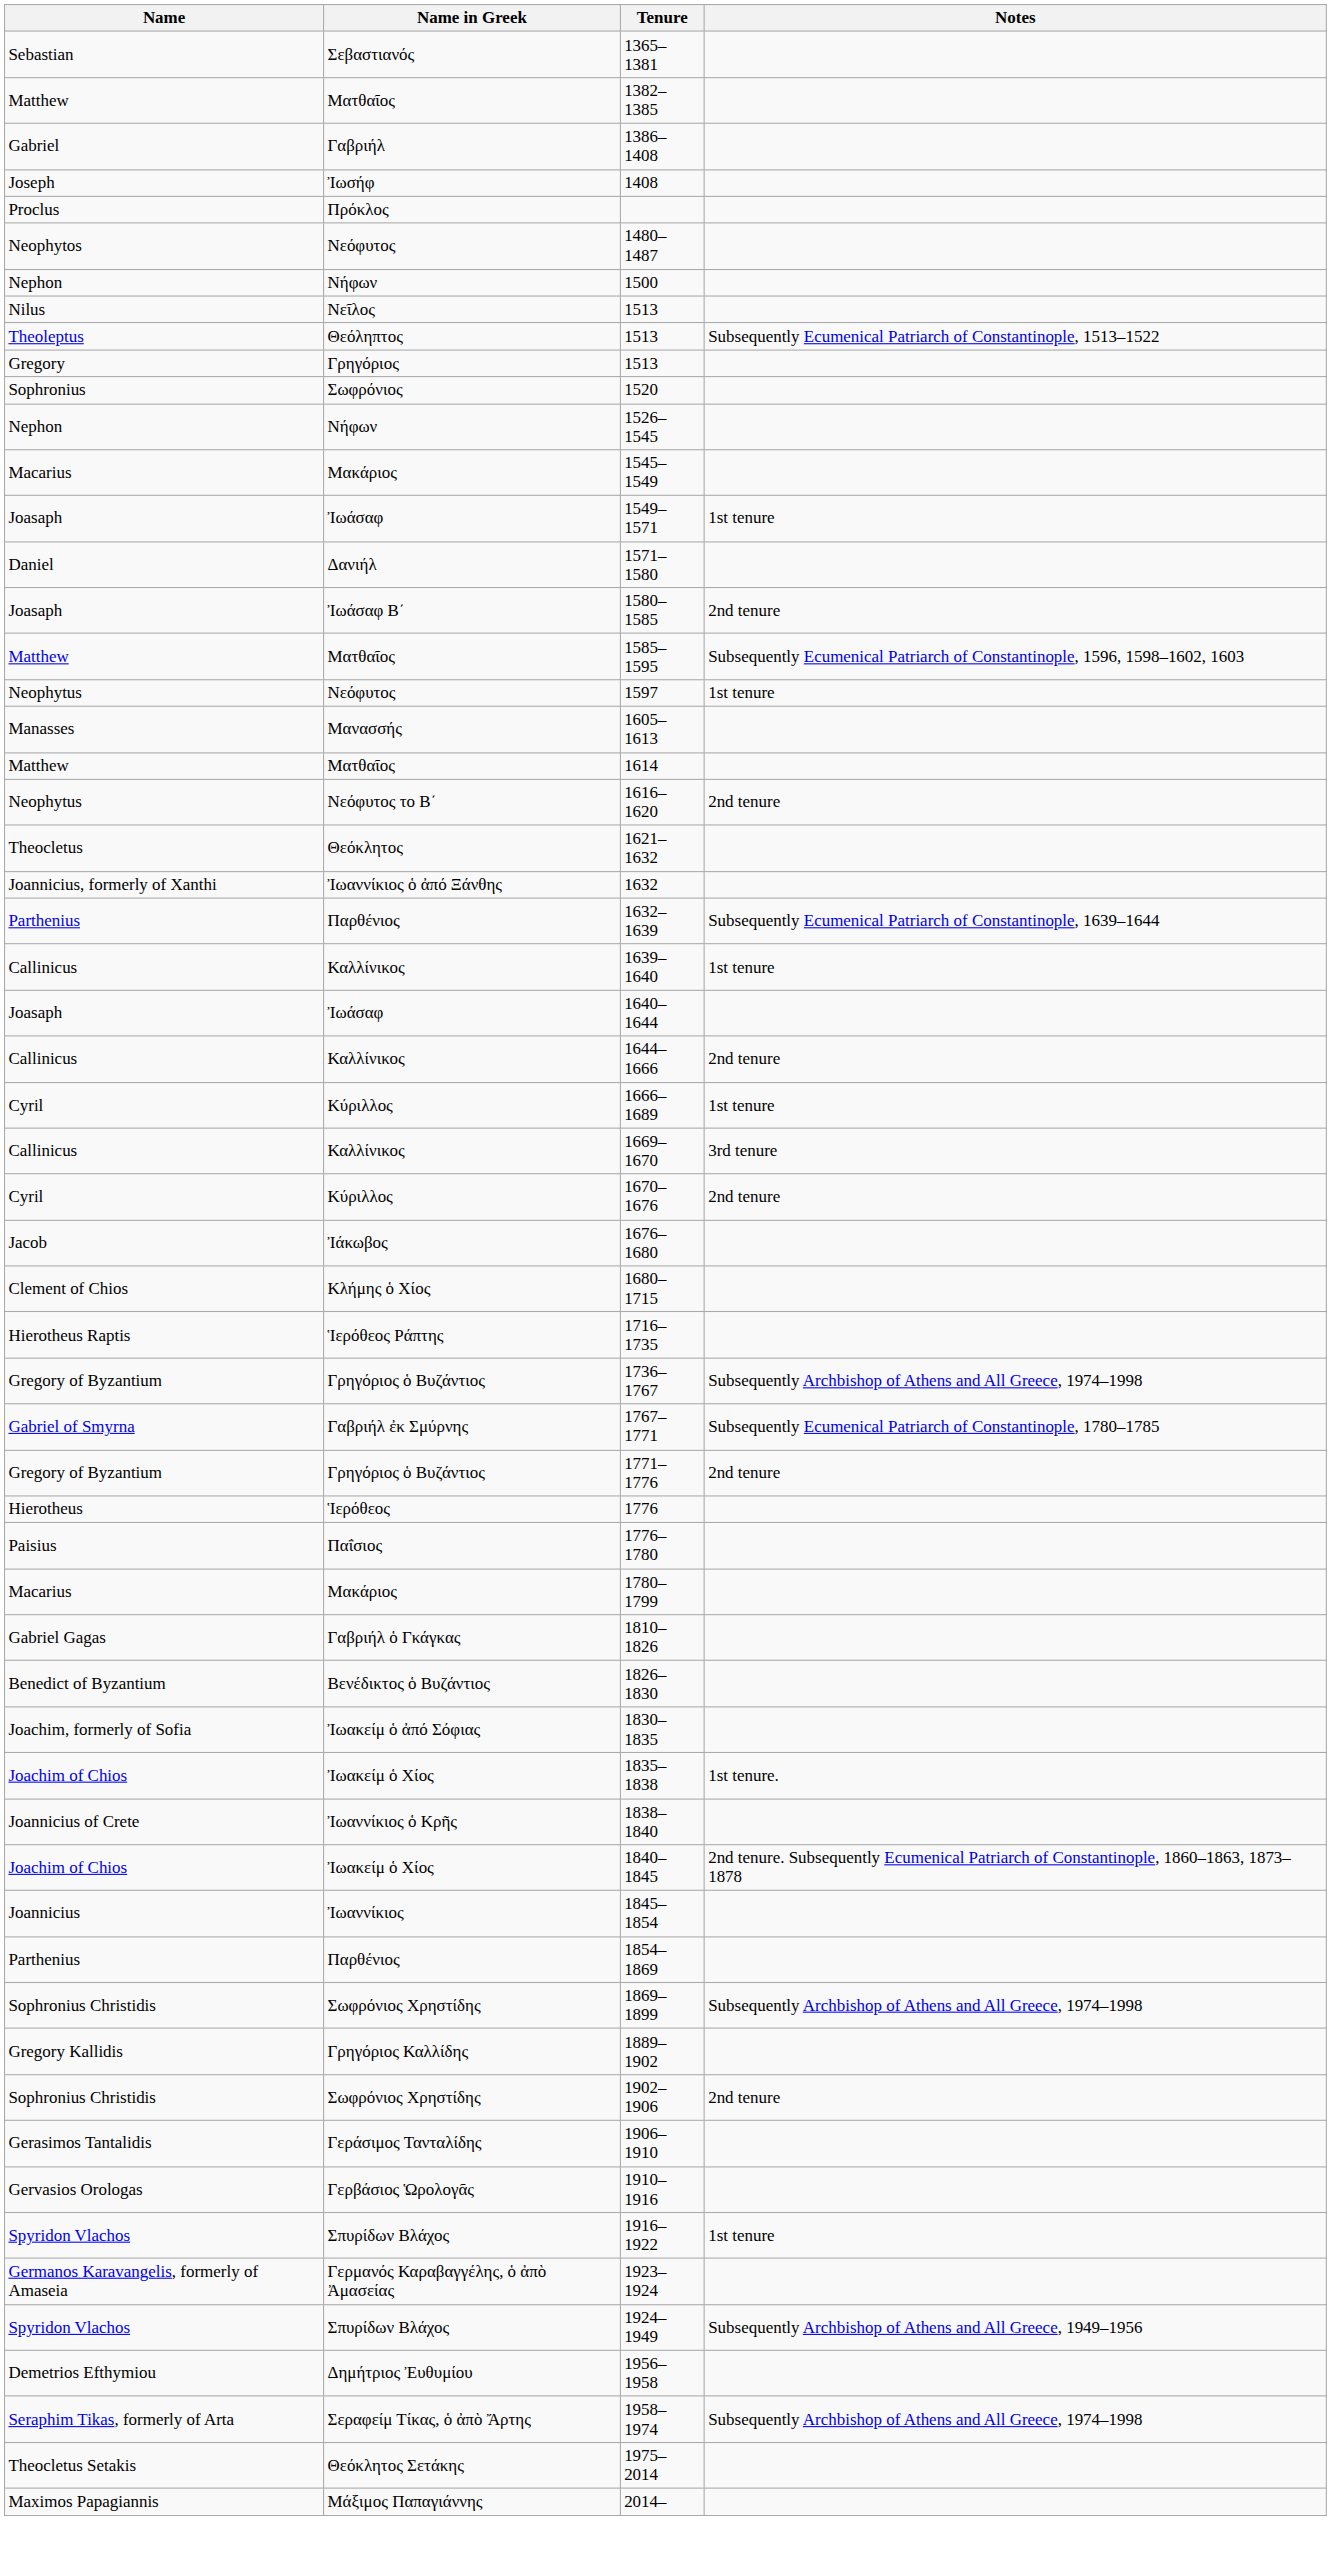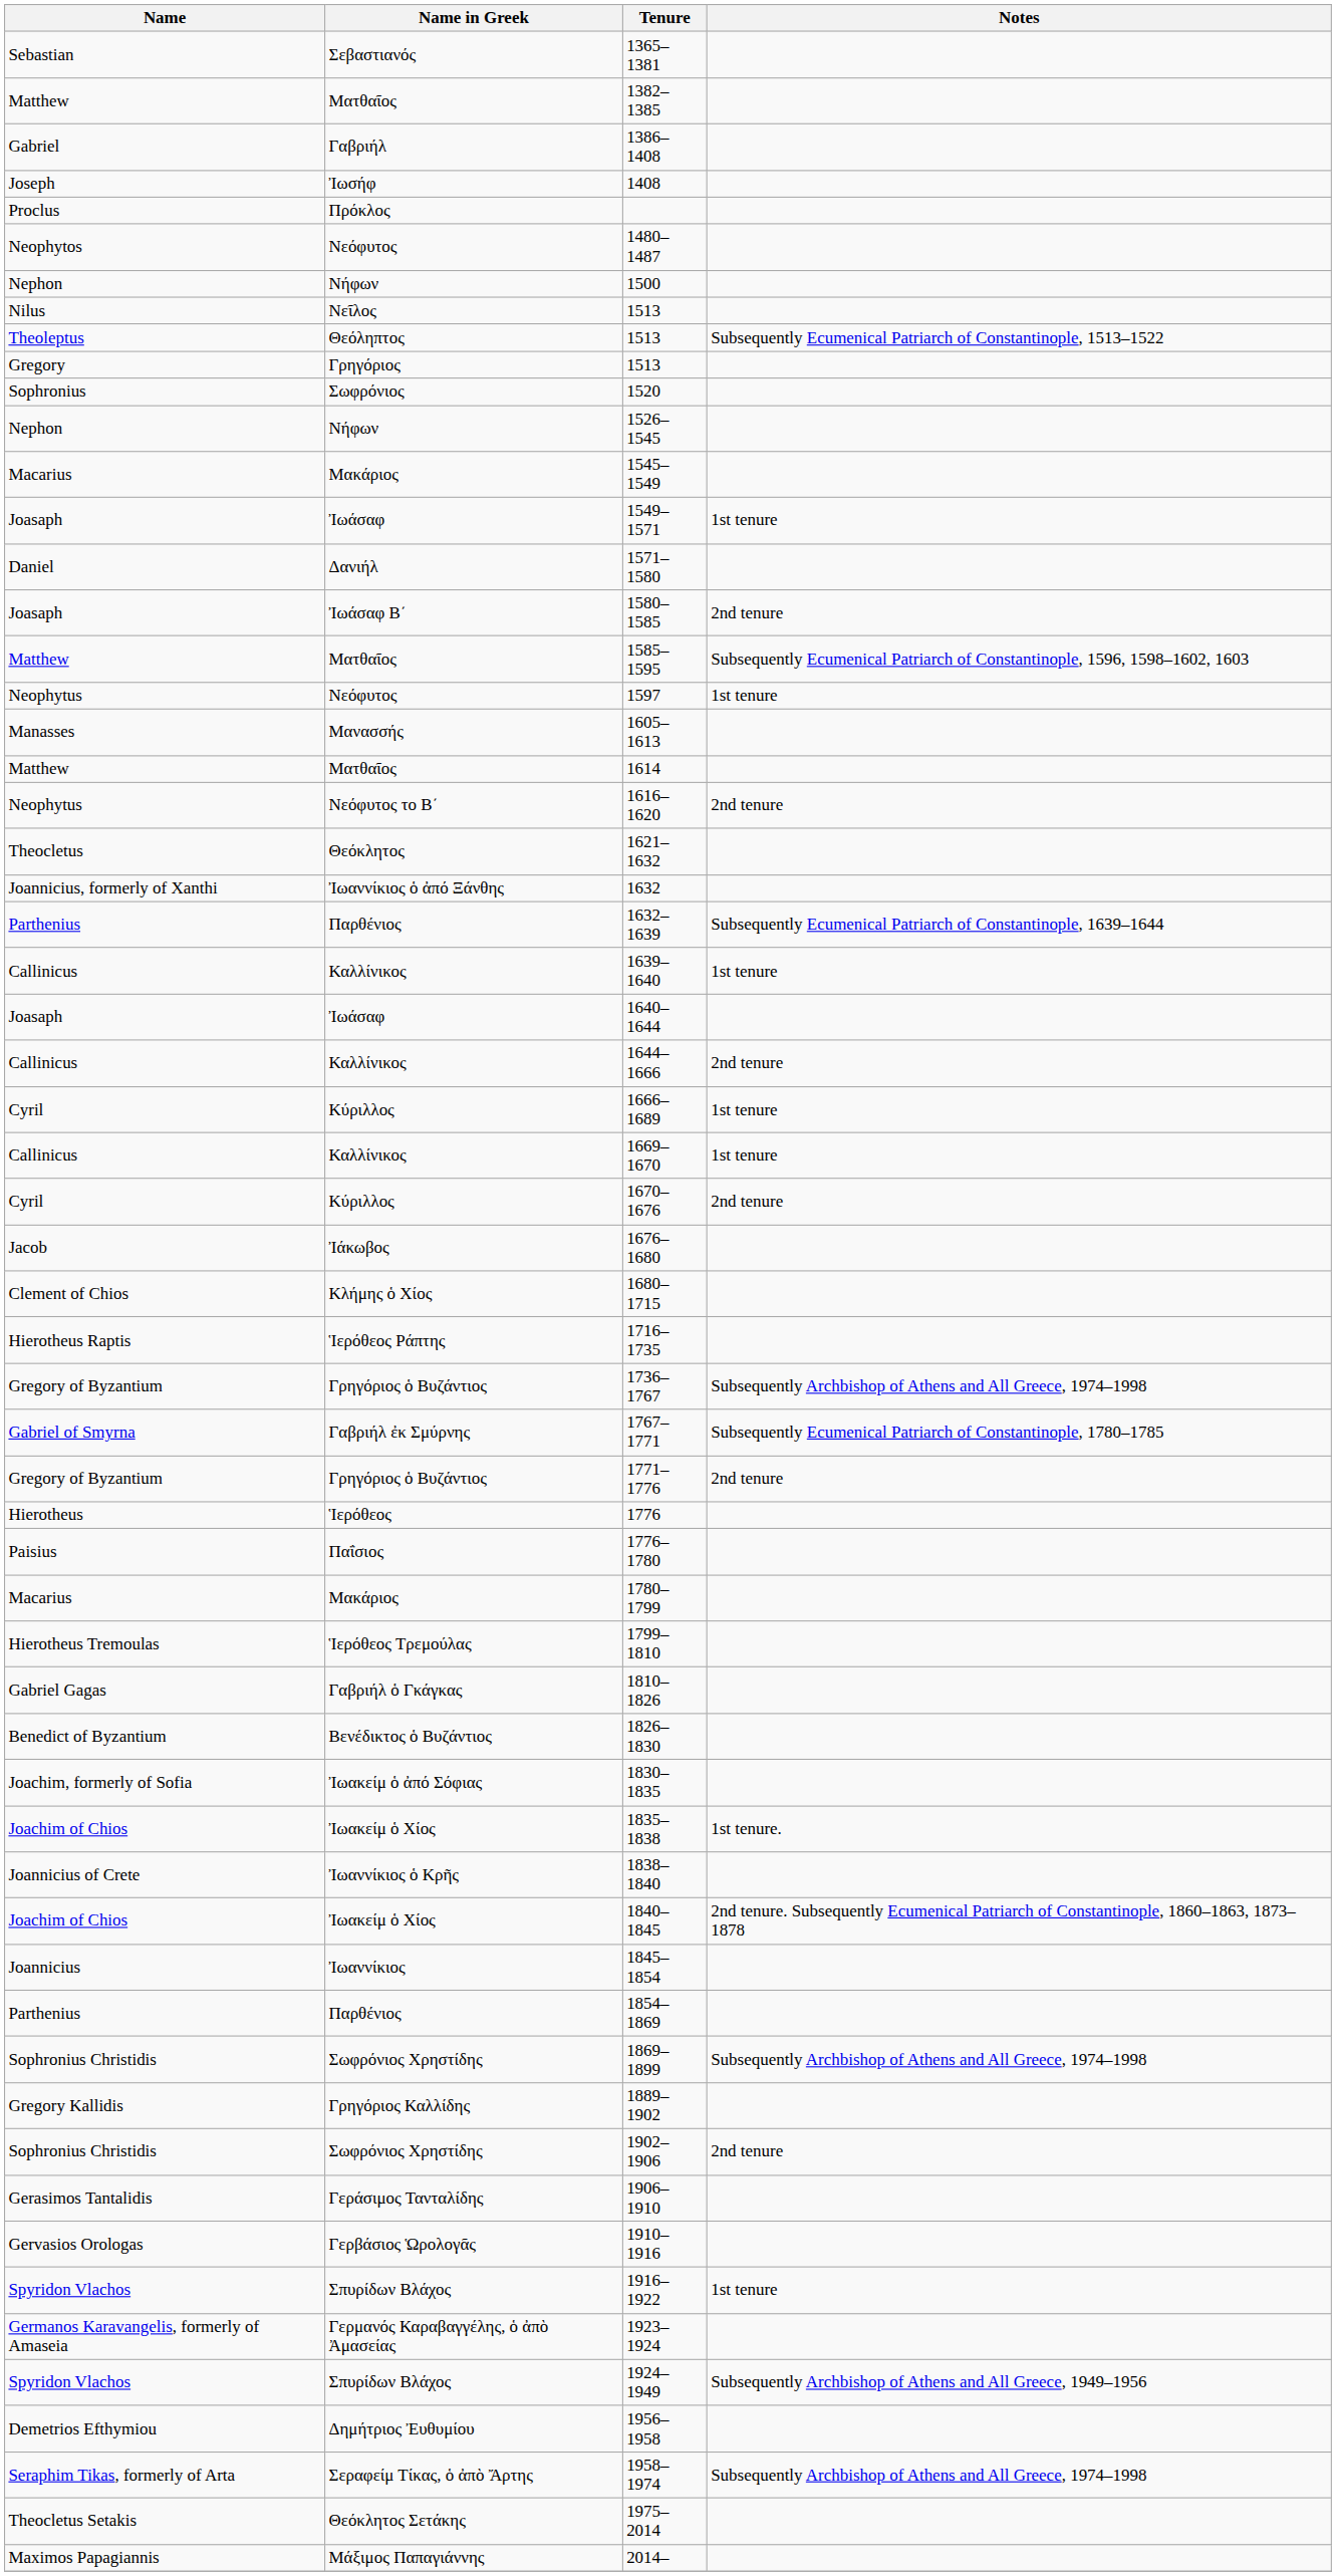1669–1670 | Notes: 3rd tenure -> 1st tenure
+ row: Hierotheus Tremoulas | Ἱερόθεος Τρεμούλας | 1799–1810
